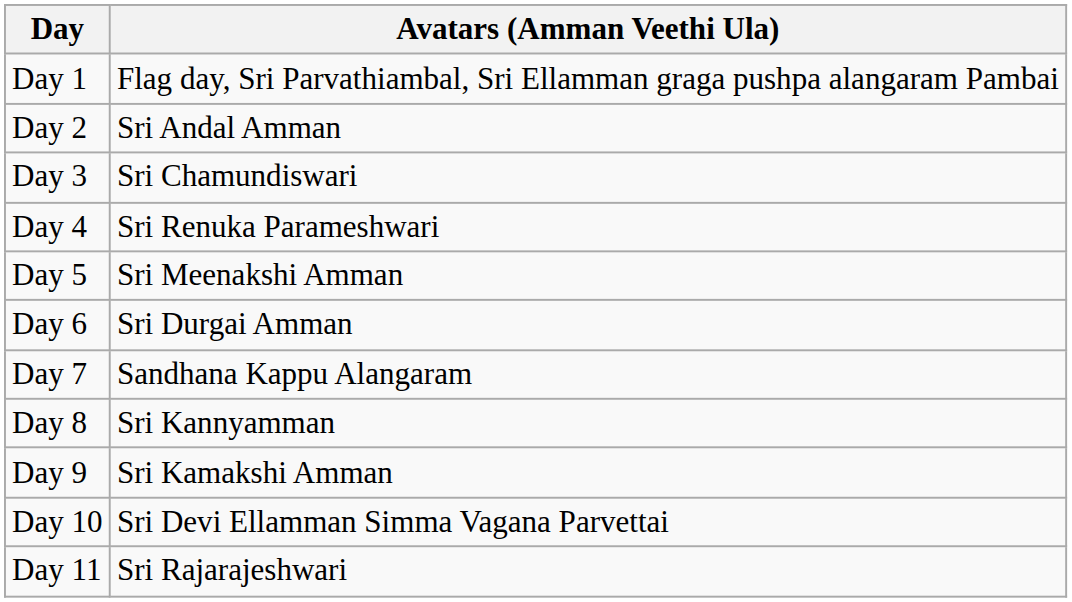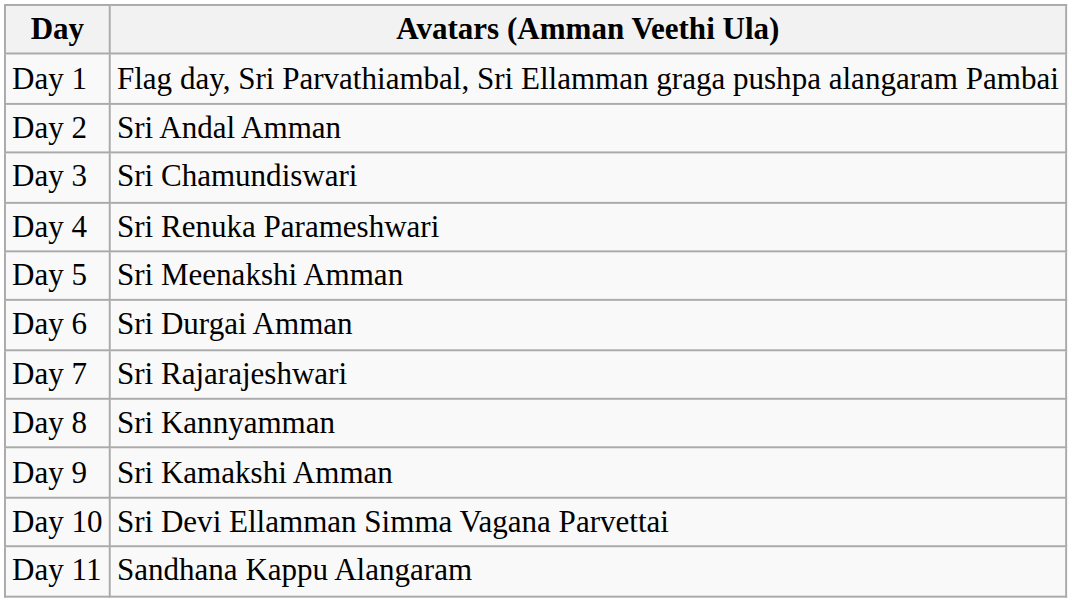Day 7 | Avatars (Amman Veethi Ula): Sandhana Kappu Alangaram -> Sri Rajarajeshwari
Day 11 | Avatars (Amman Veethi Ula): Sri Rajarajeshwari -> Sandhana Kappu Alangaram
